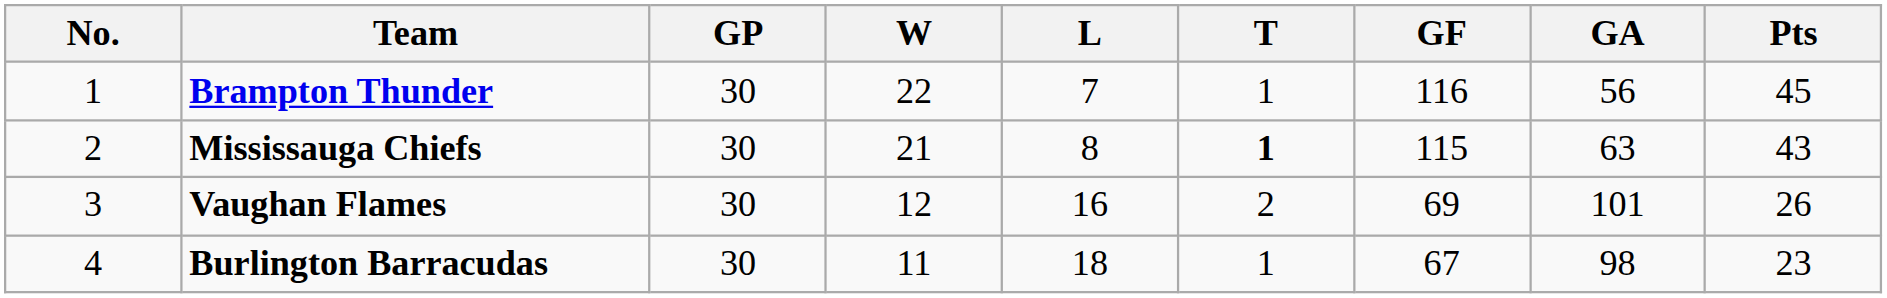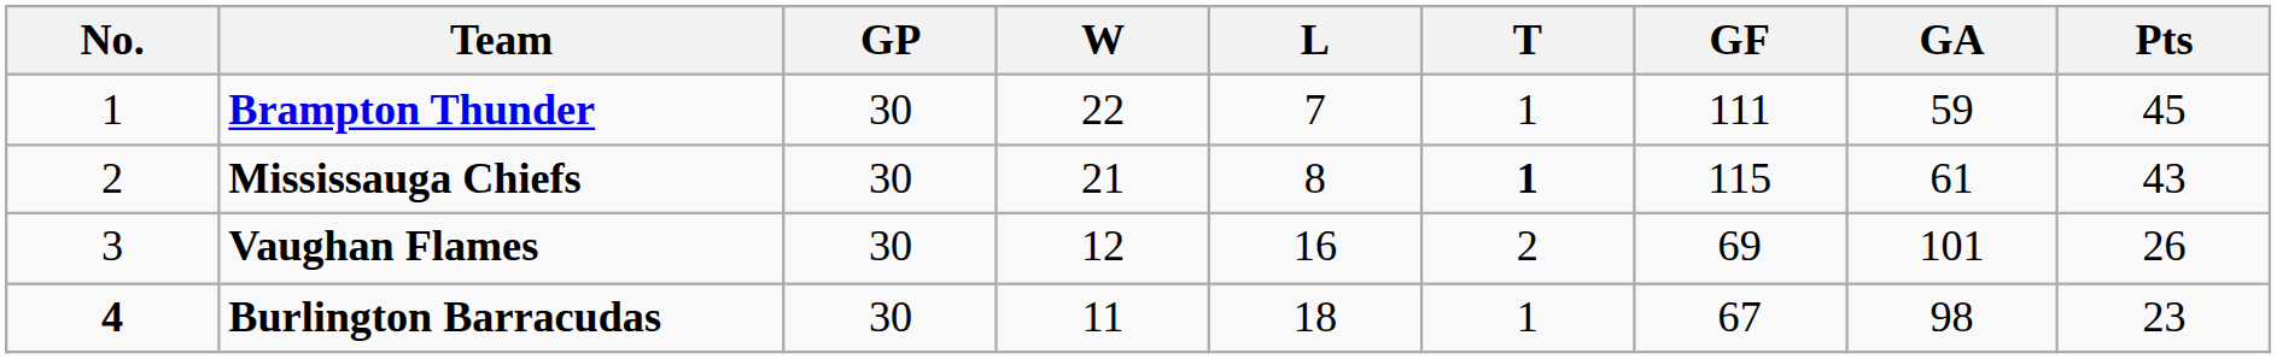Brampton Thunder | GF: 116 -> 111
Brampton Thunder | GA: 56 -> 59
Mississauga Chiefs | GA: 63 -> 61
Burlington Barracudas | No.: normal -> bold
